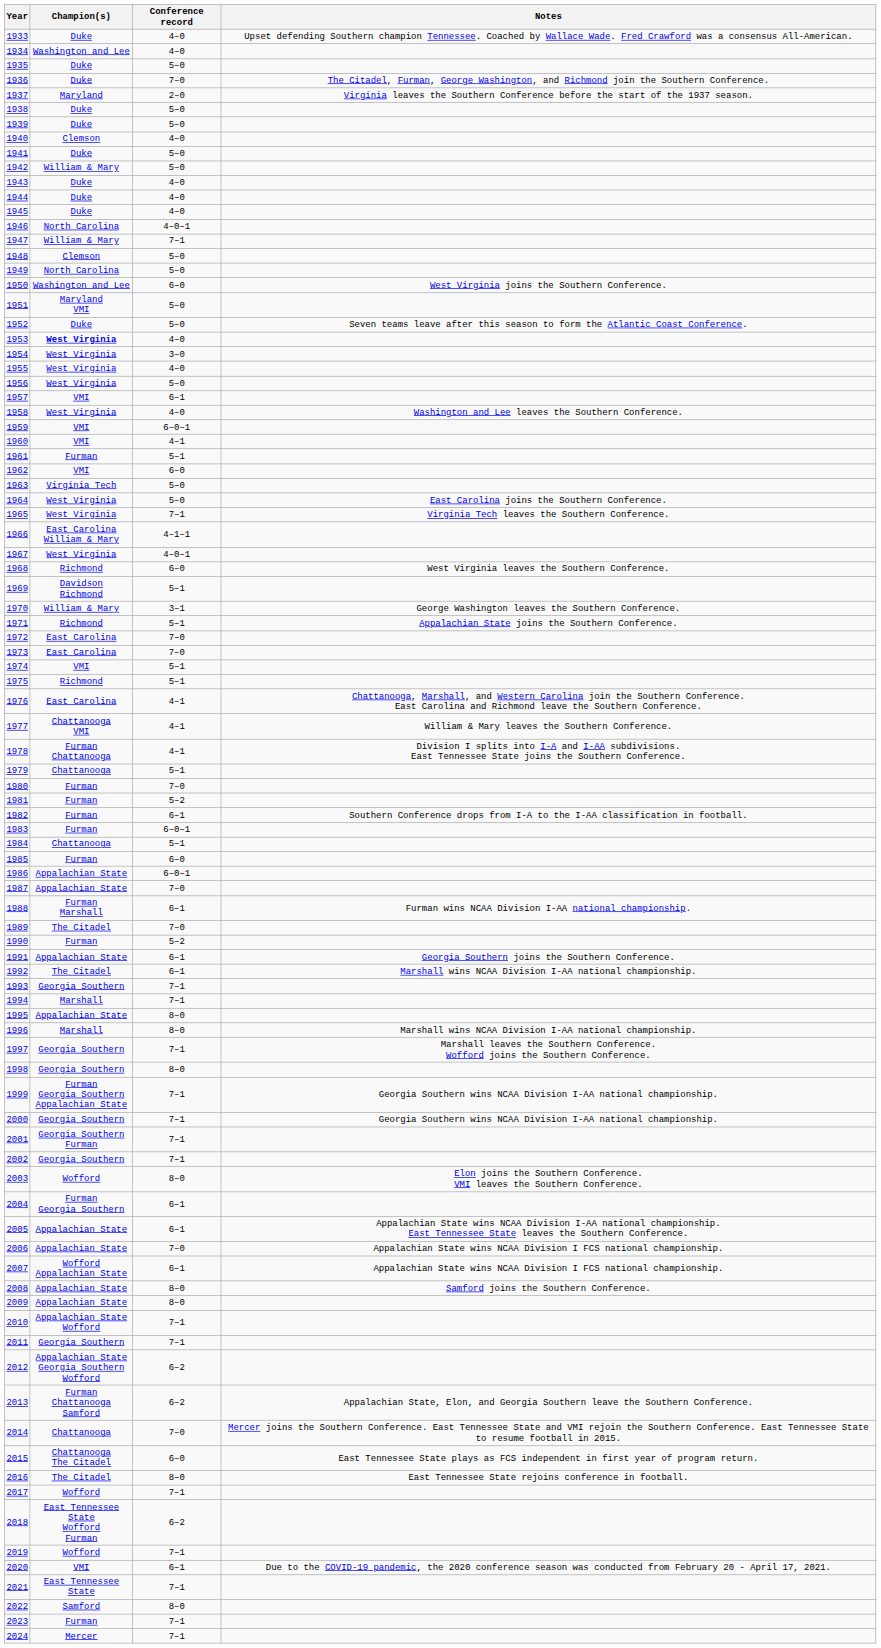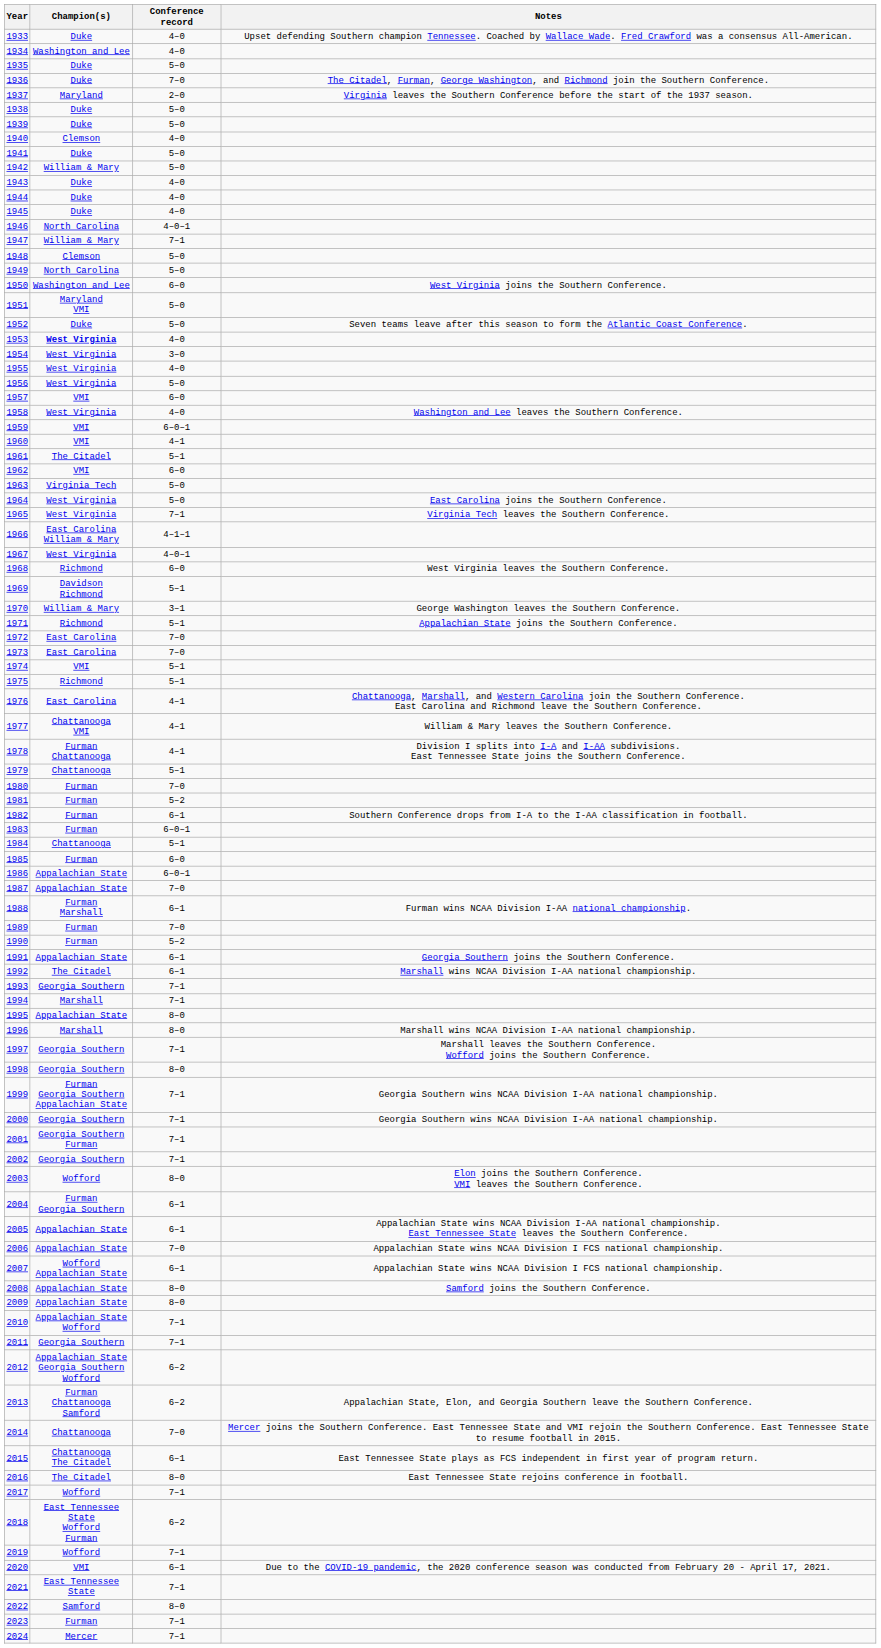1957 | Conference record: 6–1 -> 6–0
1961 | Champion(s): Furman -> The Citadel
1989 | Champion(s): The Citadel -> Furman
2015 | Conference record: 6–0 -> 6–1
